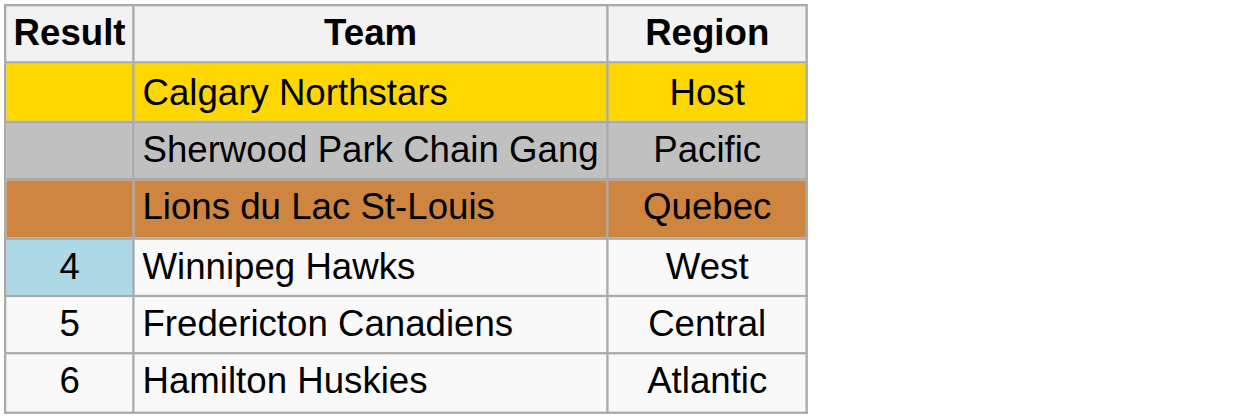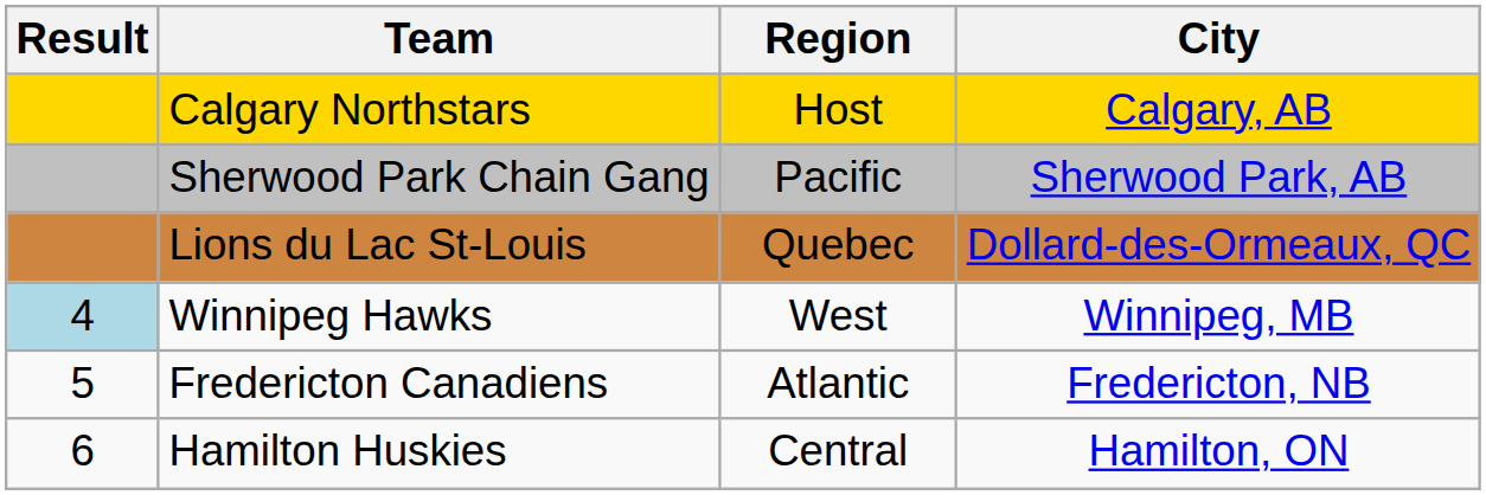+ column: City | Calgary, AB | Sherwood Park, AB | Dollard-des-Ormeaux, QC | Winnipeg, MB | Fredericton, NB | Hamilton, ON
Fredericton Canadiens | Region: Central -> Atlantic
Hamilton Huskies | Region: Atlantic -> Central
